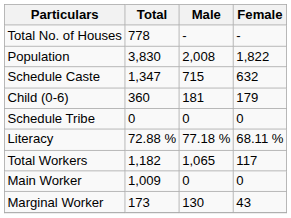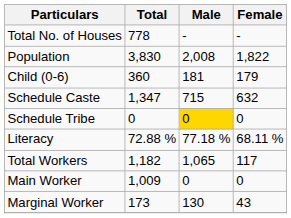rows swapped: Child (0-6) <-> Schedule Caste
Schedule Tribe | Male: no background -> gold background
